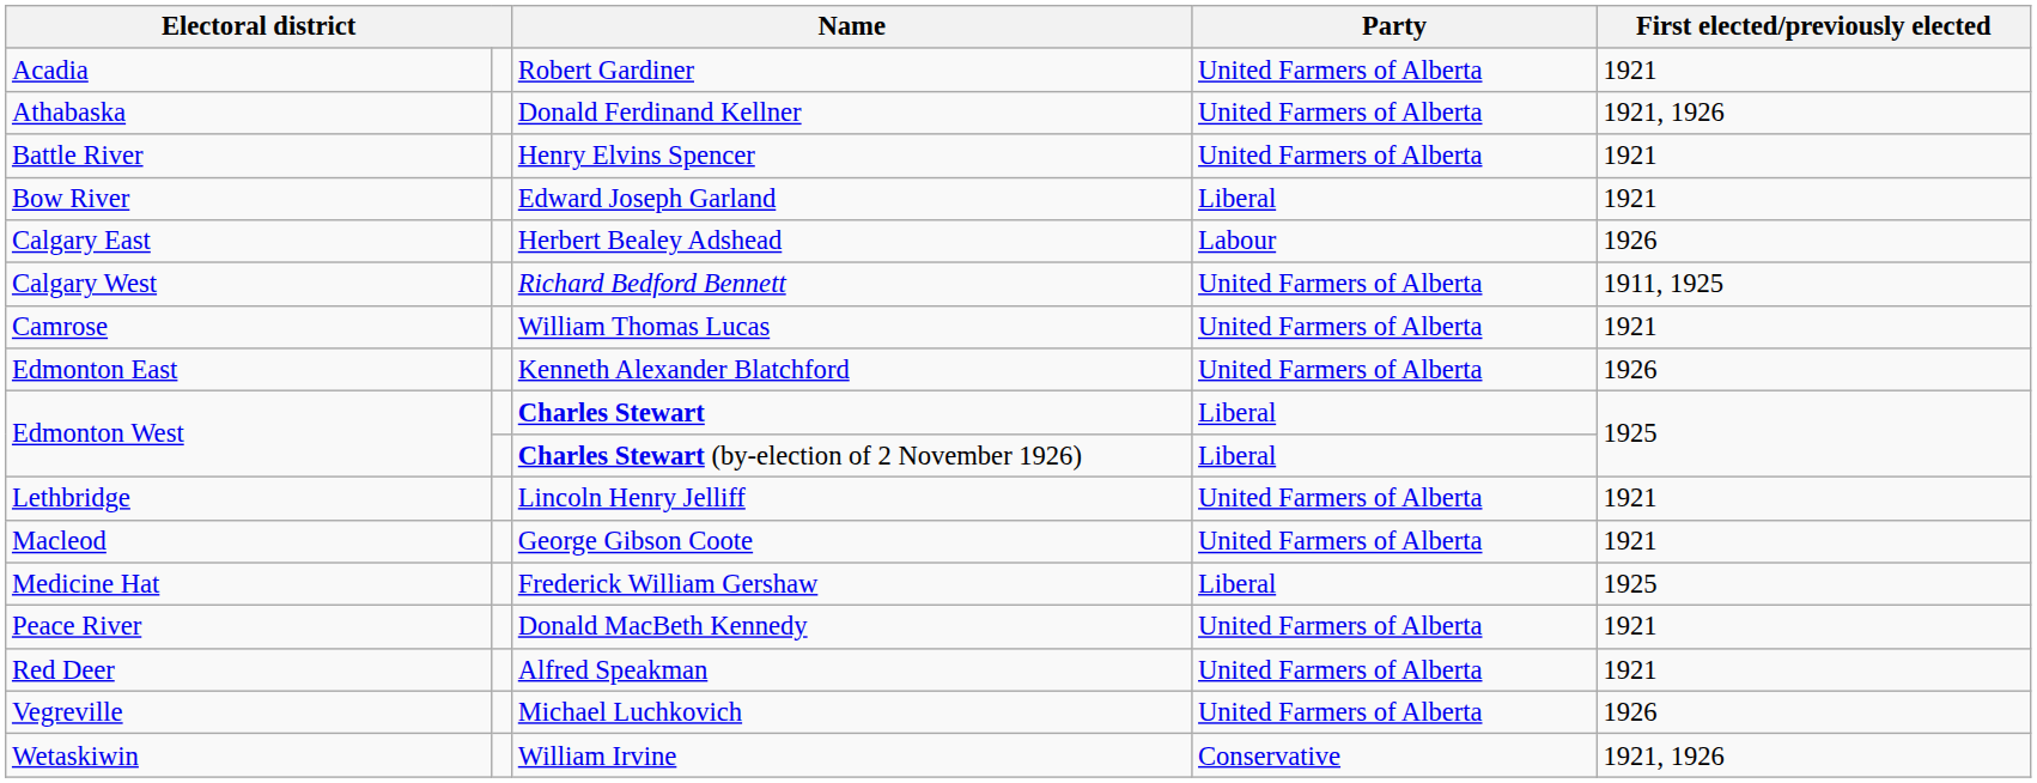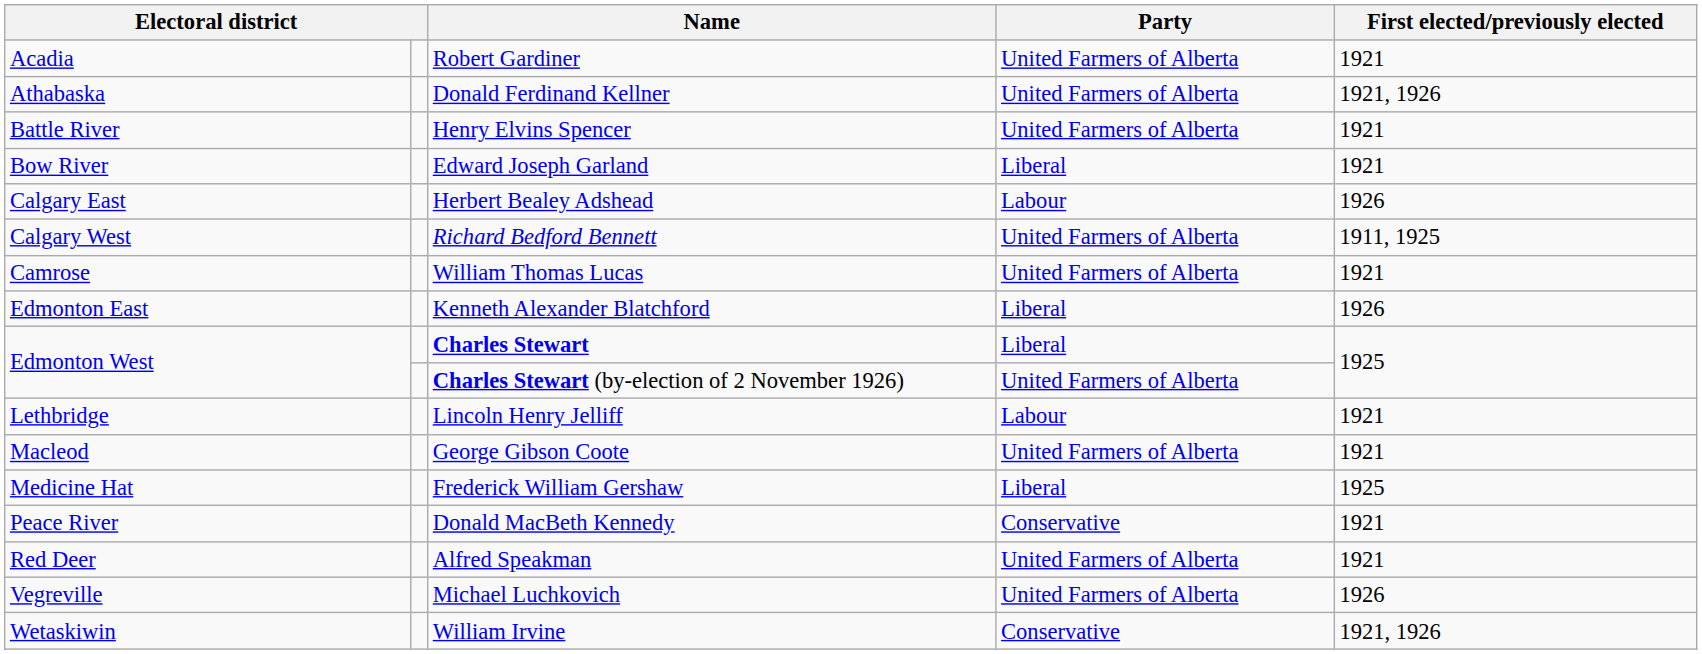Kenneth Alexander Blatchford | Party: United Farmers of Alberta -> Liberal
Charles Stewart (by-election of 2 November 1926) | Party: Liberal -> United Farmers of Alberta
Lincoln Henry Jelliff | Party: United Farmers of Alberta -> Labour
Donald MacBeth Kennedy | Party: United Farmers of Alberta -> Conservative
